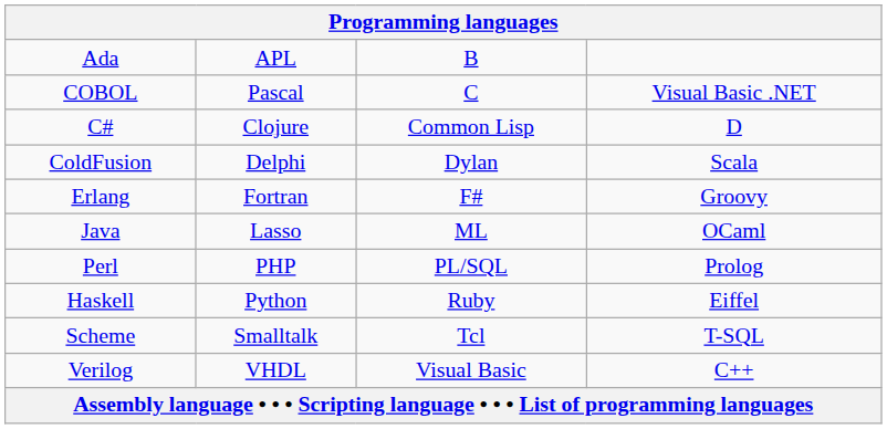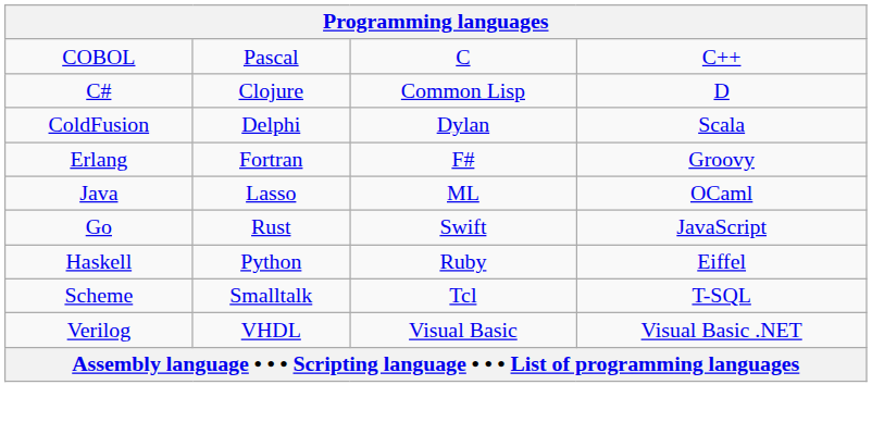- row: Ada | APL | B
COBOL | column 4: Visual Basic .NET -> C++
- row: Perl | PHP | PL/SQL | Prolog
+ row: Go | Rust | Swift | JavaScript
Verilog | column 4: C++ -> Visual Basic .NET
